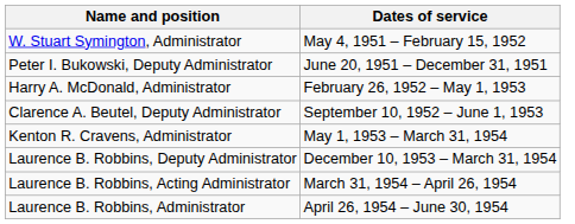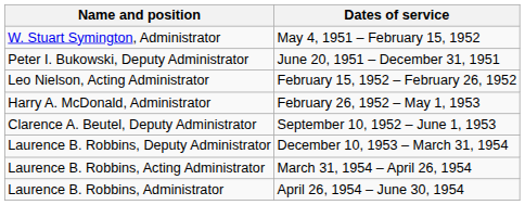+ row: Leo Nielson, Acting Administrator | February 15, 1952 – February 26, 1952
- row: Kenton R. Cravens, Administrator | May 1, 1953 – March 31, 1954
